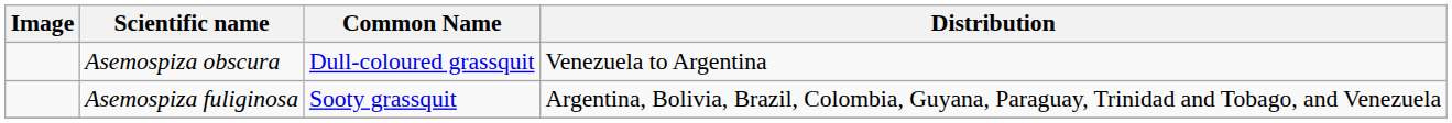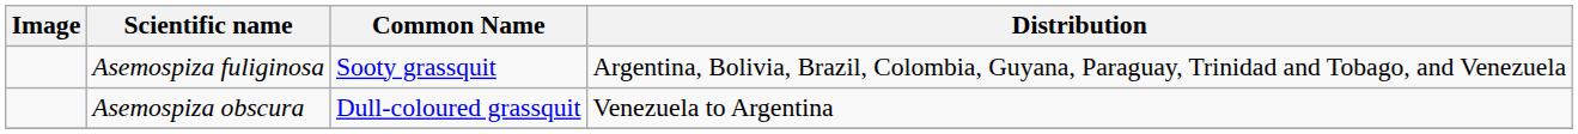rows swapped: Asemospiza fuliginosa <-> Asemospiza obscura
